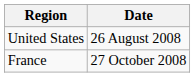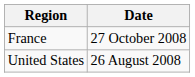rows swapped: United States <-> France
